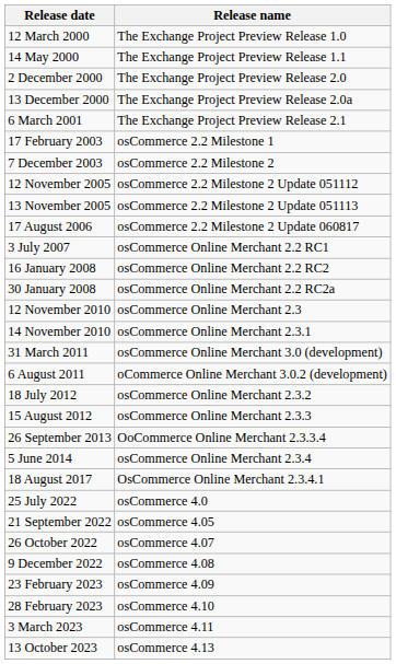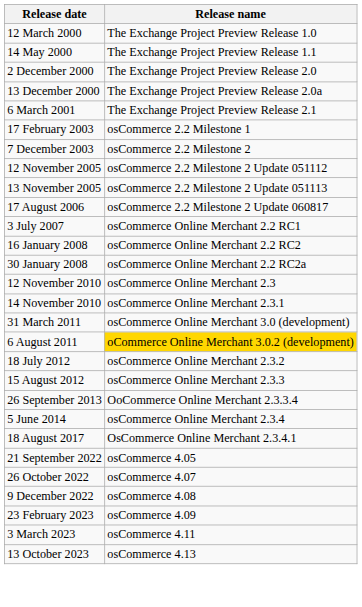6 August 2011 | Release name: no background -> gold background
- row: 25 July 2022 | osCommerce 4.0
- row: 28 February 2023 | osCommerce 4.10
